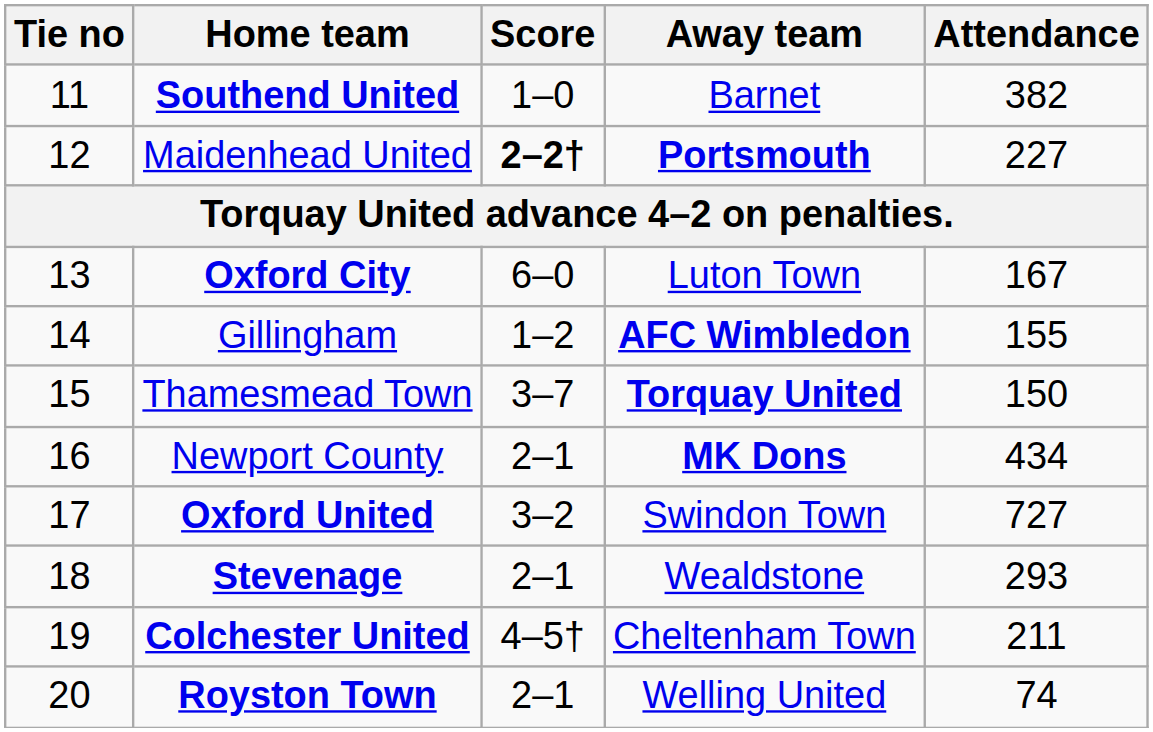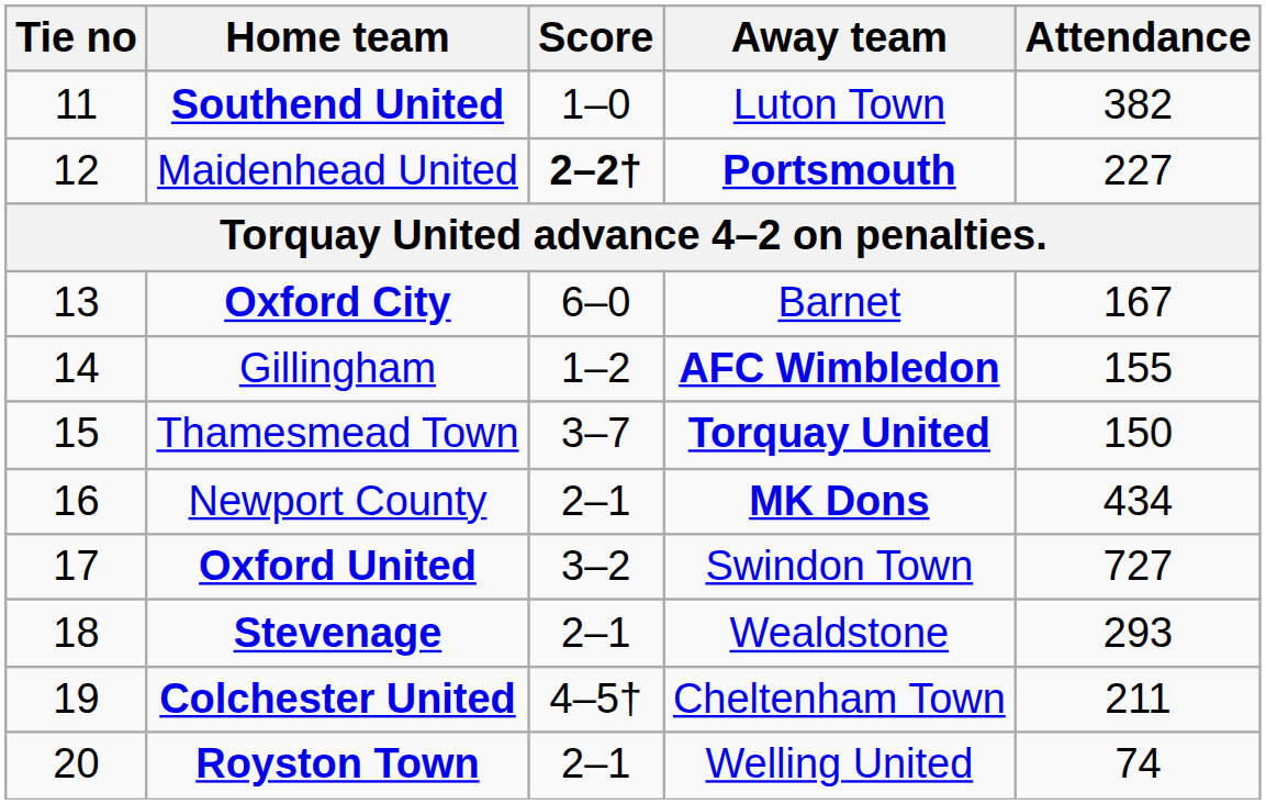Southend United | Away team: Barnet -> Luton Town
Oxford City | Away team: Luton Town -> Barnet
